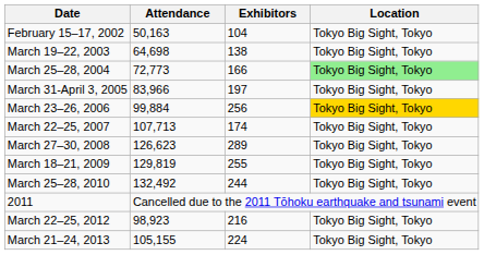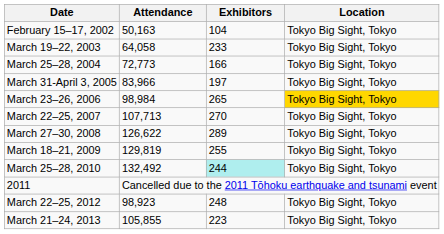March 19–22, 2003 | Attendance: 64,698 -> 64,058
March 19–22, 2003 | Exhibitors: 138 -> 233
March 25–28, 2004 | Location: lightgreen background -> no background
March 23–26, 2006 | Attendance: 99,884 -> 98,984
March 23–26, 2006 | Exhibitors: 256 -> 265
March 22–25, 2007 | Exhibitors: 174 -> 270
March 27–30, 2008 | Attendance: 126,623 -> 126,622
March 25–28, 2010 | Exhibitors: no background -> paleturquoise background
March 22–25, 2012 | Exhibitors: 216 -> 248
March 21–24, 2013 | Attendance: 105,155 -> 105,855
March 21–24, 2013 | Exhibitors: 224 -> 223
